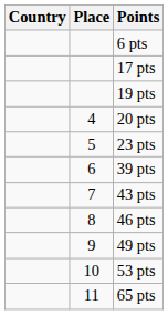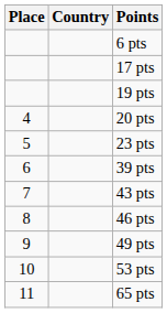columns swapped: Place <-> Country
